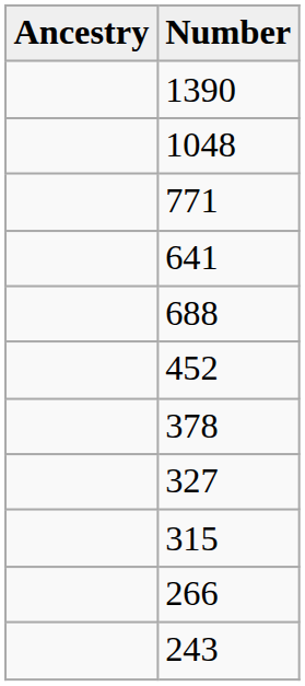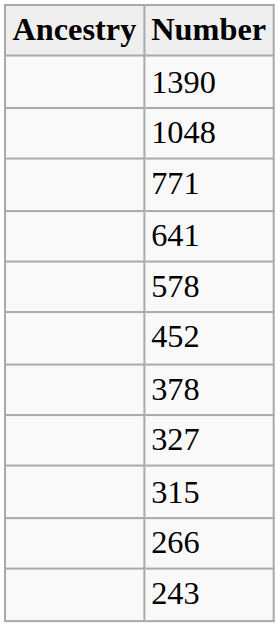- row: 688
+ row: 578
